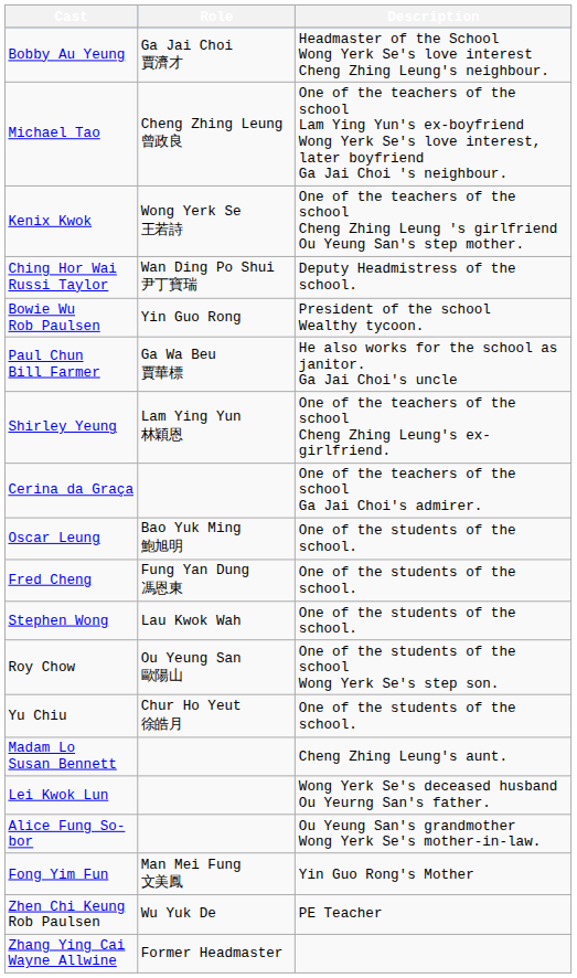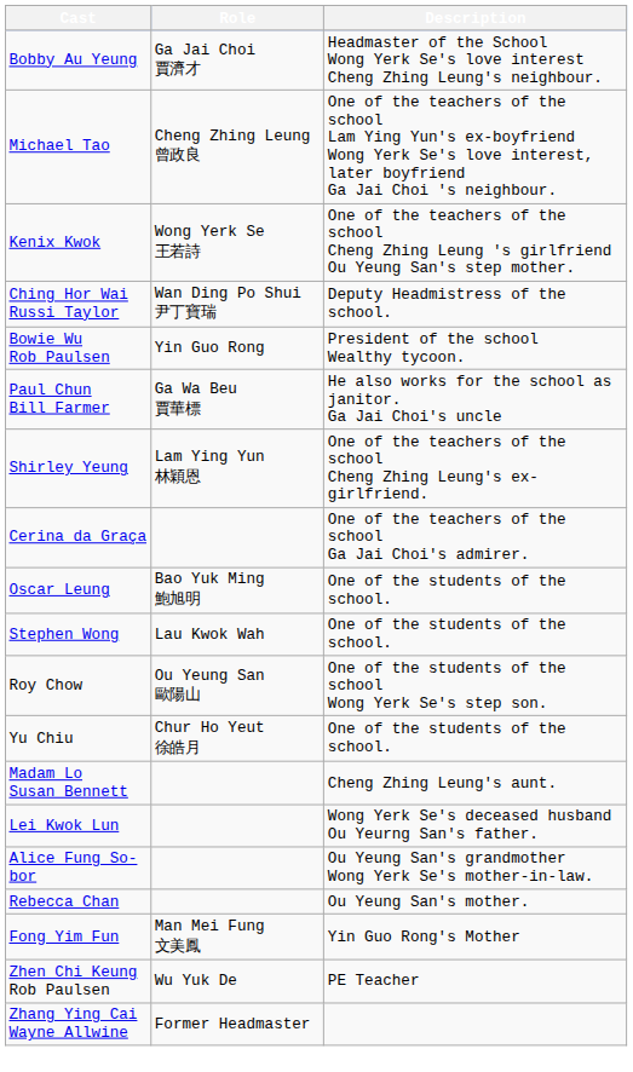- row: Fred Cheng | Fung Yan Dung 馮恩東 | One of the students of the school.
+ row: Rebecca Chan | Ou Yeung San's mother.
